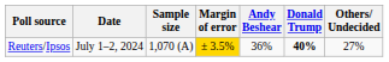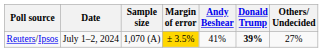Reuters/Ipsos | Andy Beshear: 36% -> 41%
Reuters/Ipsos | Donald Trump: 40% -> 39%
